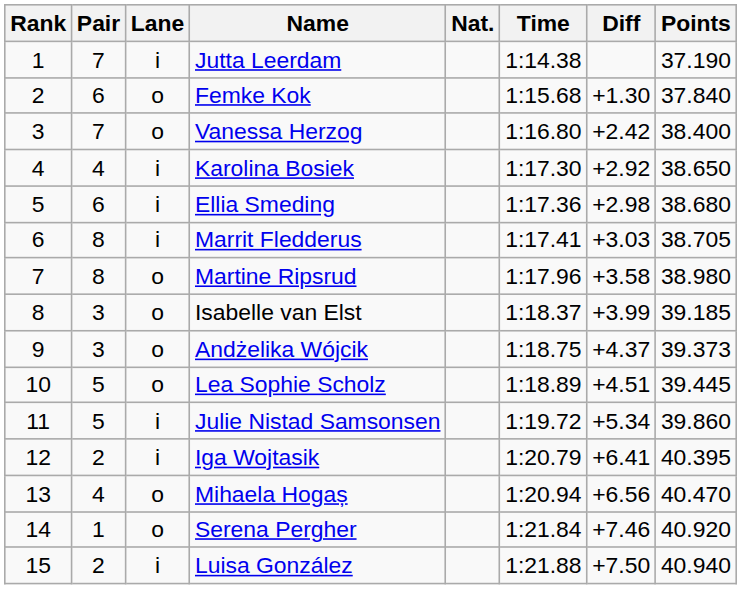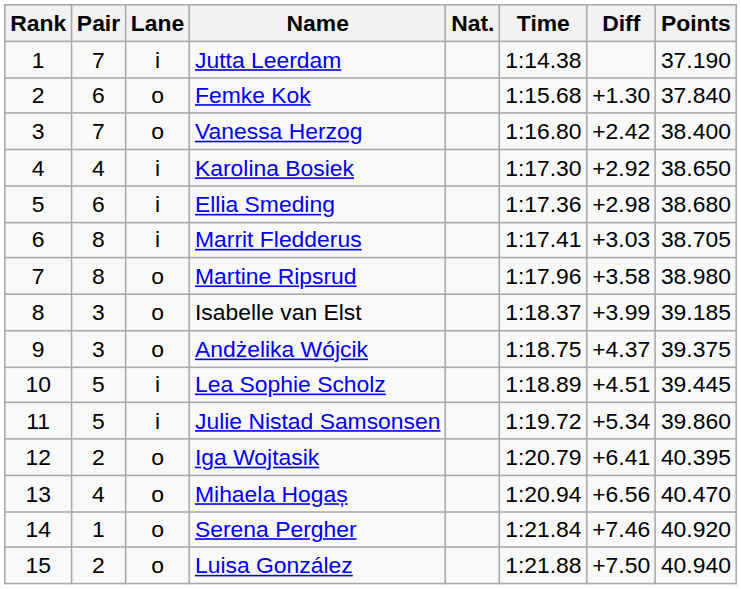Andżelika Wójcik | Points: 39.373 -> 39.375
Lea Sophie Scholz | Lane: o -> i
Iga Wojtasik | Lane: i -> o
Luisa González | Lane: i -> o
